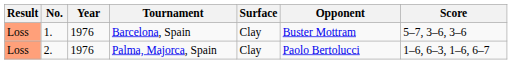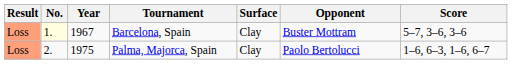Barcelona, Spain | No.: no background -> lightyellow background
Barcelona, Spain | Year: 1976 -> 1967
Palma, Majorca, Spain | Year: 1976 -> 1975
